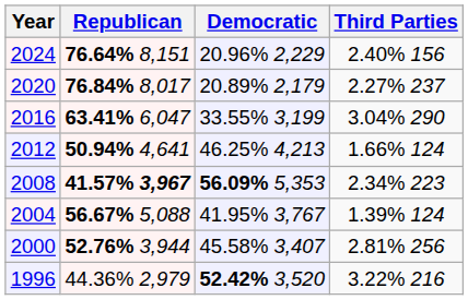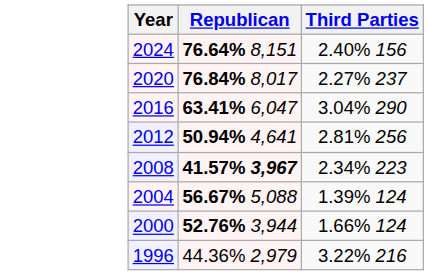- column: Democratic | 20.96% 2,229 | 20.89% 2,179 | 33.55% 3,199 | 46.25% 4,213 | 56.09% 5,353 | 41.95% 3,767 | 45.58% 3,407 | 52.42% 3,520
2012 | Third Parties: 1.66% 124 -> 2.81% 256
2000 | Third Parties: 2.81% 256 -> 1.66% 124
